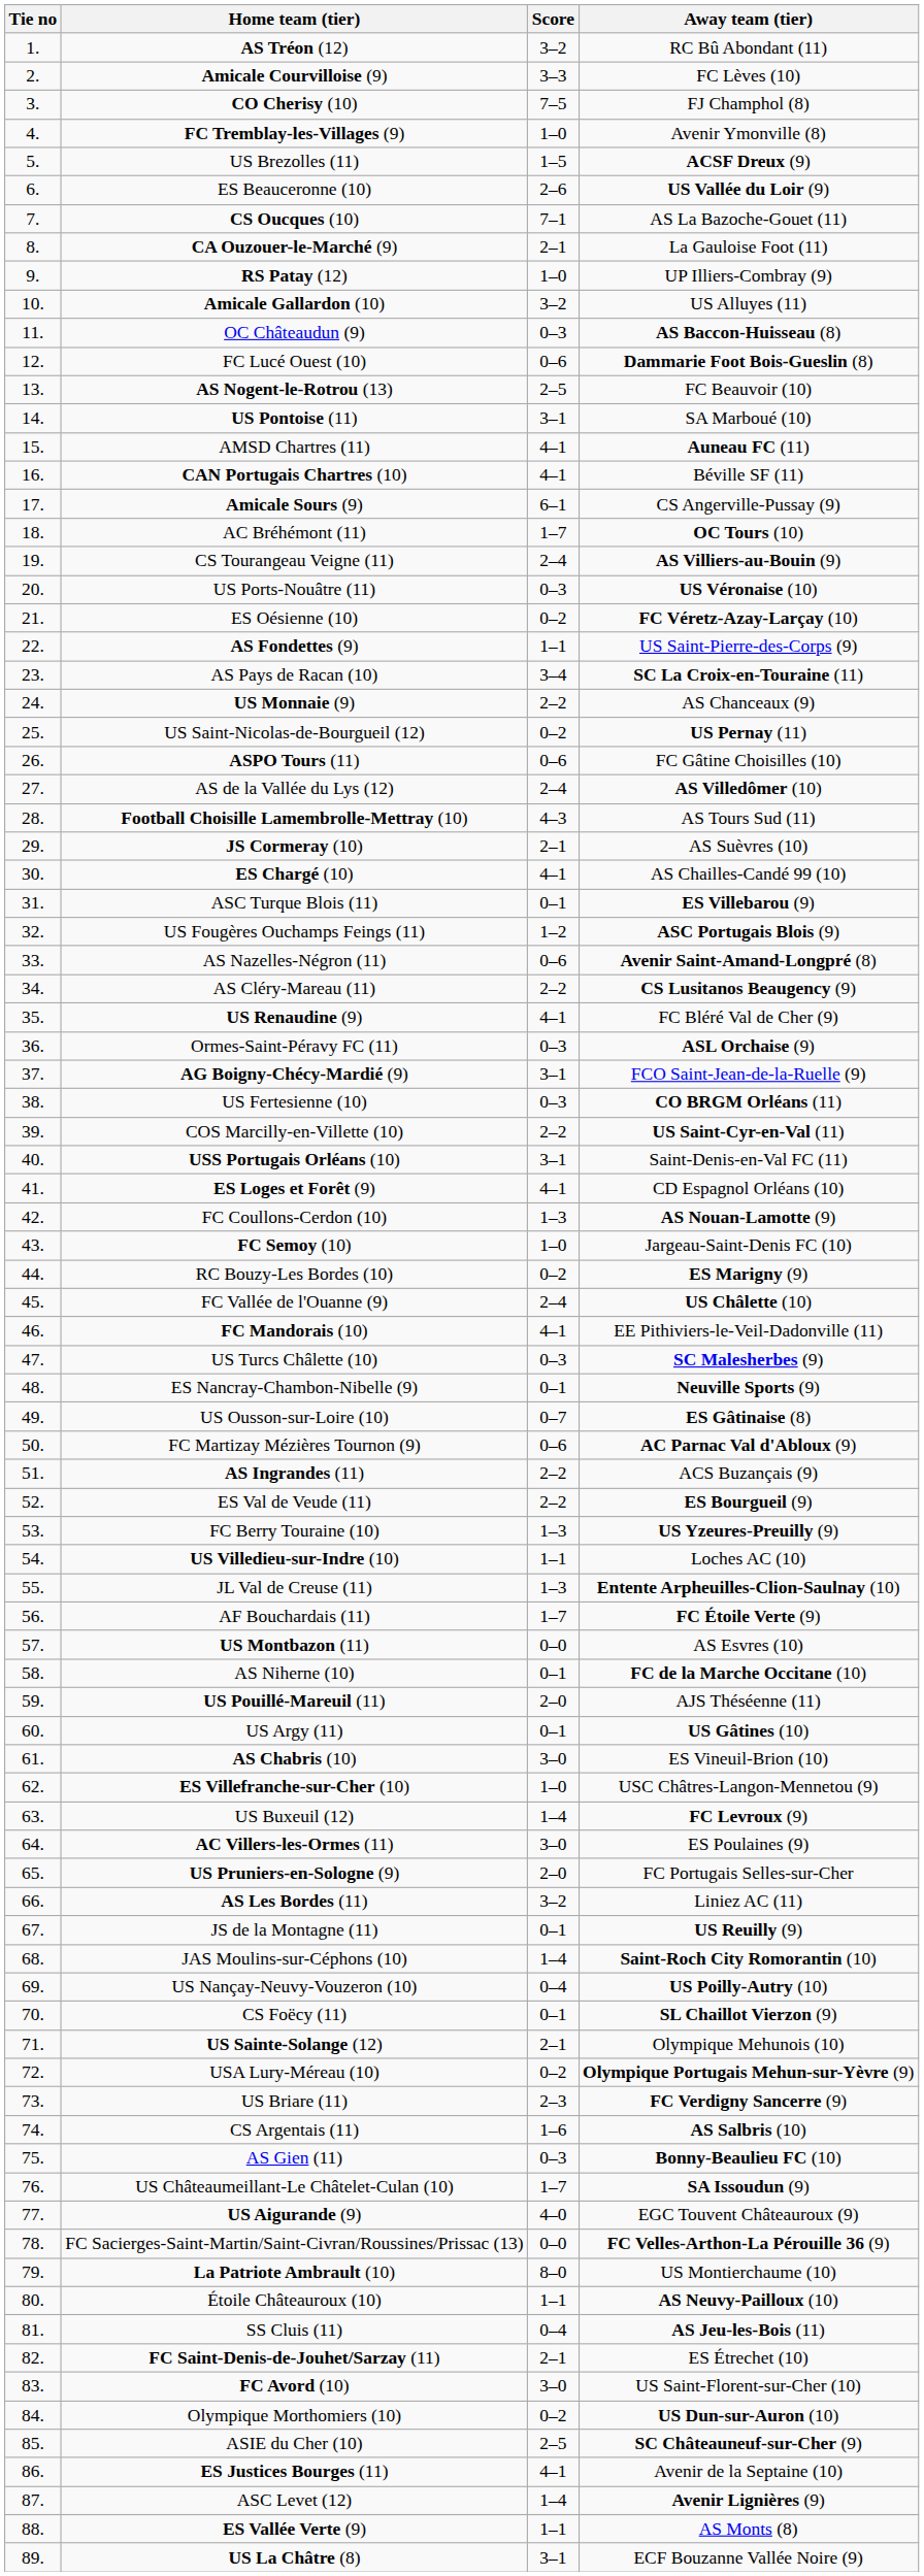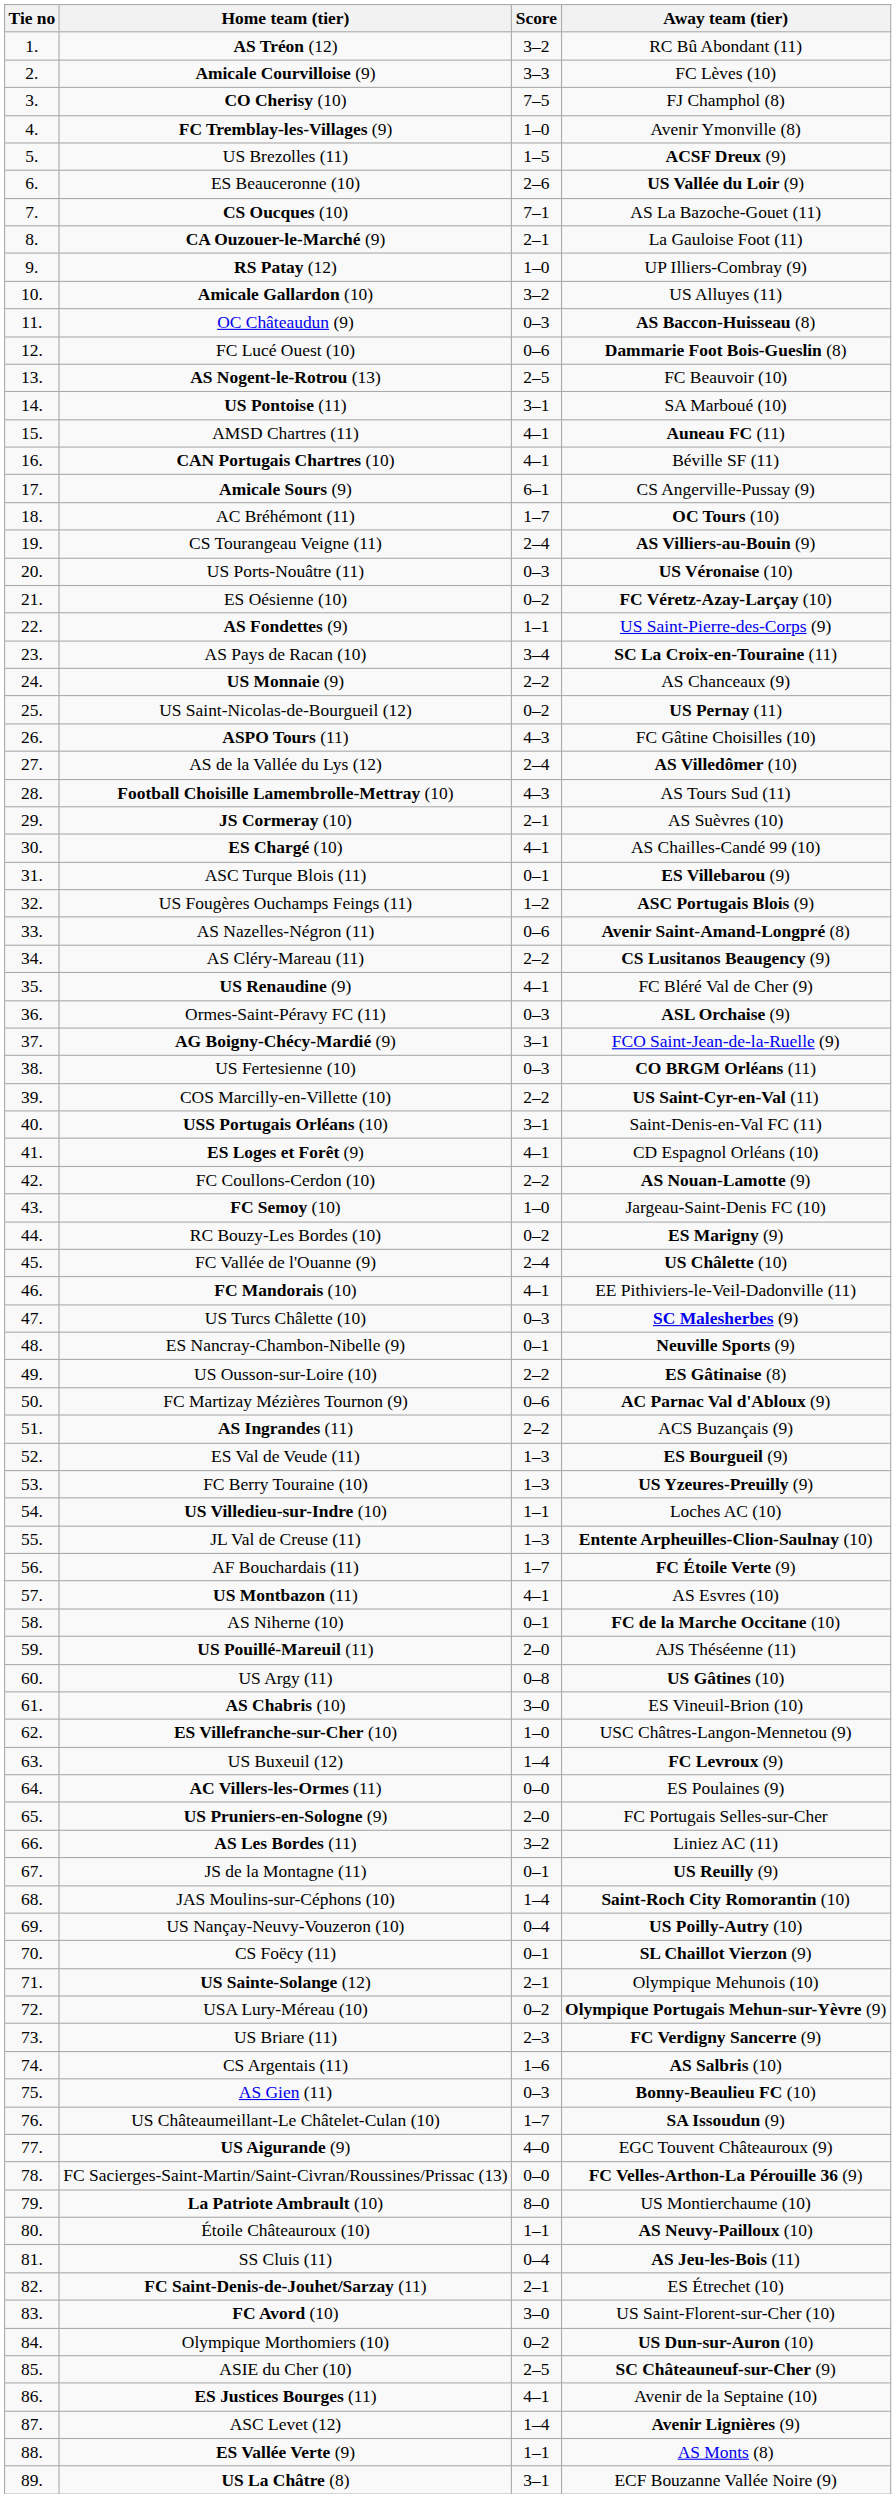ASPO Tours (11) | Score: 0–6 -> 4–3
FC Coullons-Cerdon (10) | Score: 1–3 -> 2–2
US Ousson-sur-Loire (10) | Score: 0–7 -> 2–2
ES Val de Veude (11) | Score: 2–2 -> 1–3
US Montbazon (11) | Score: 0–0 -> 4–1
US Argy (11) | Score: 0–1 -> 0–8
AC Villers-les-Ormes (11) | Score: 3–0 -> 0–0
